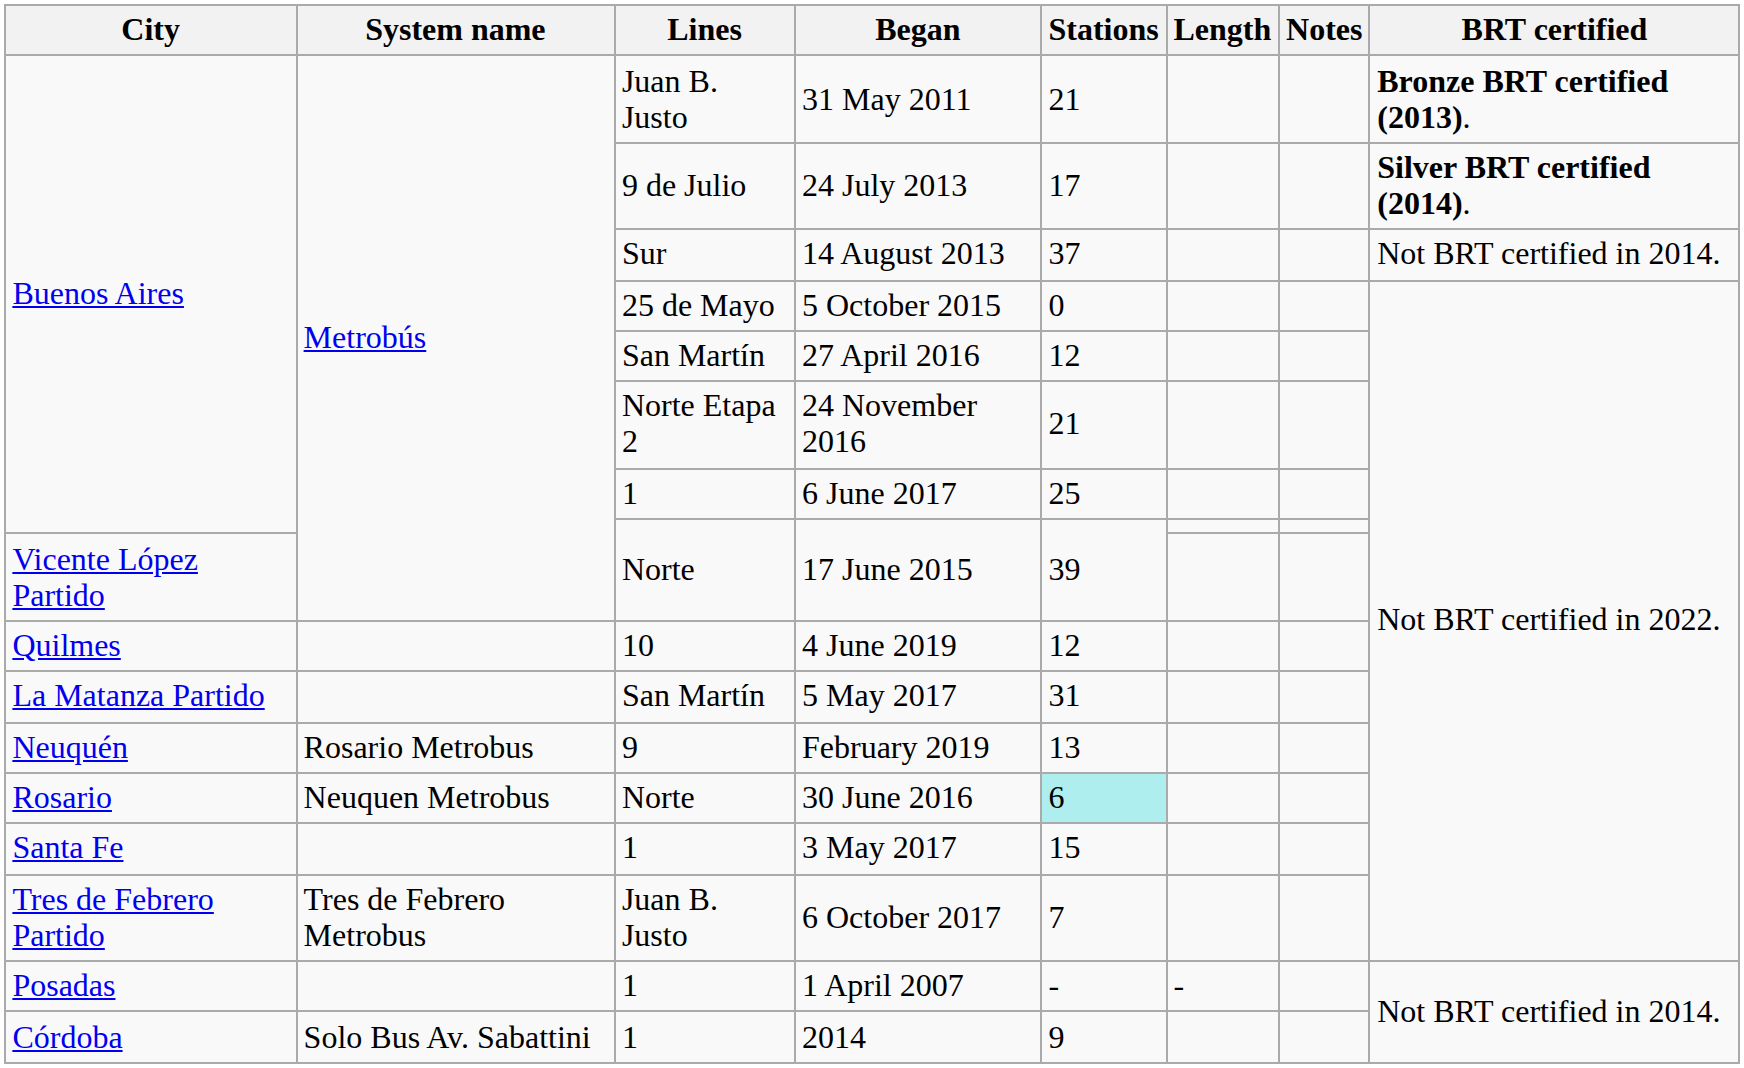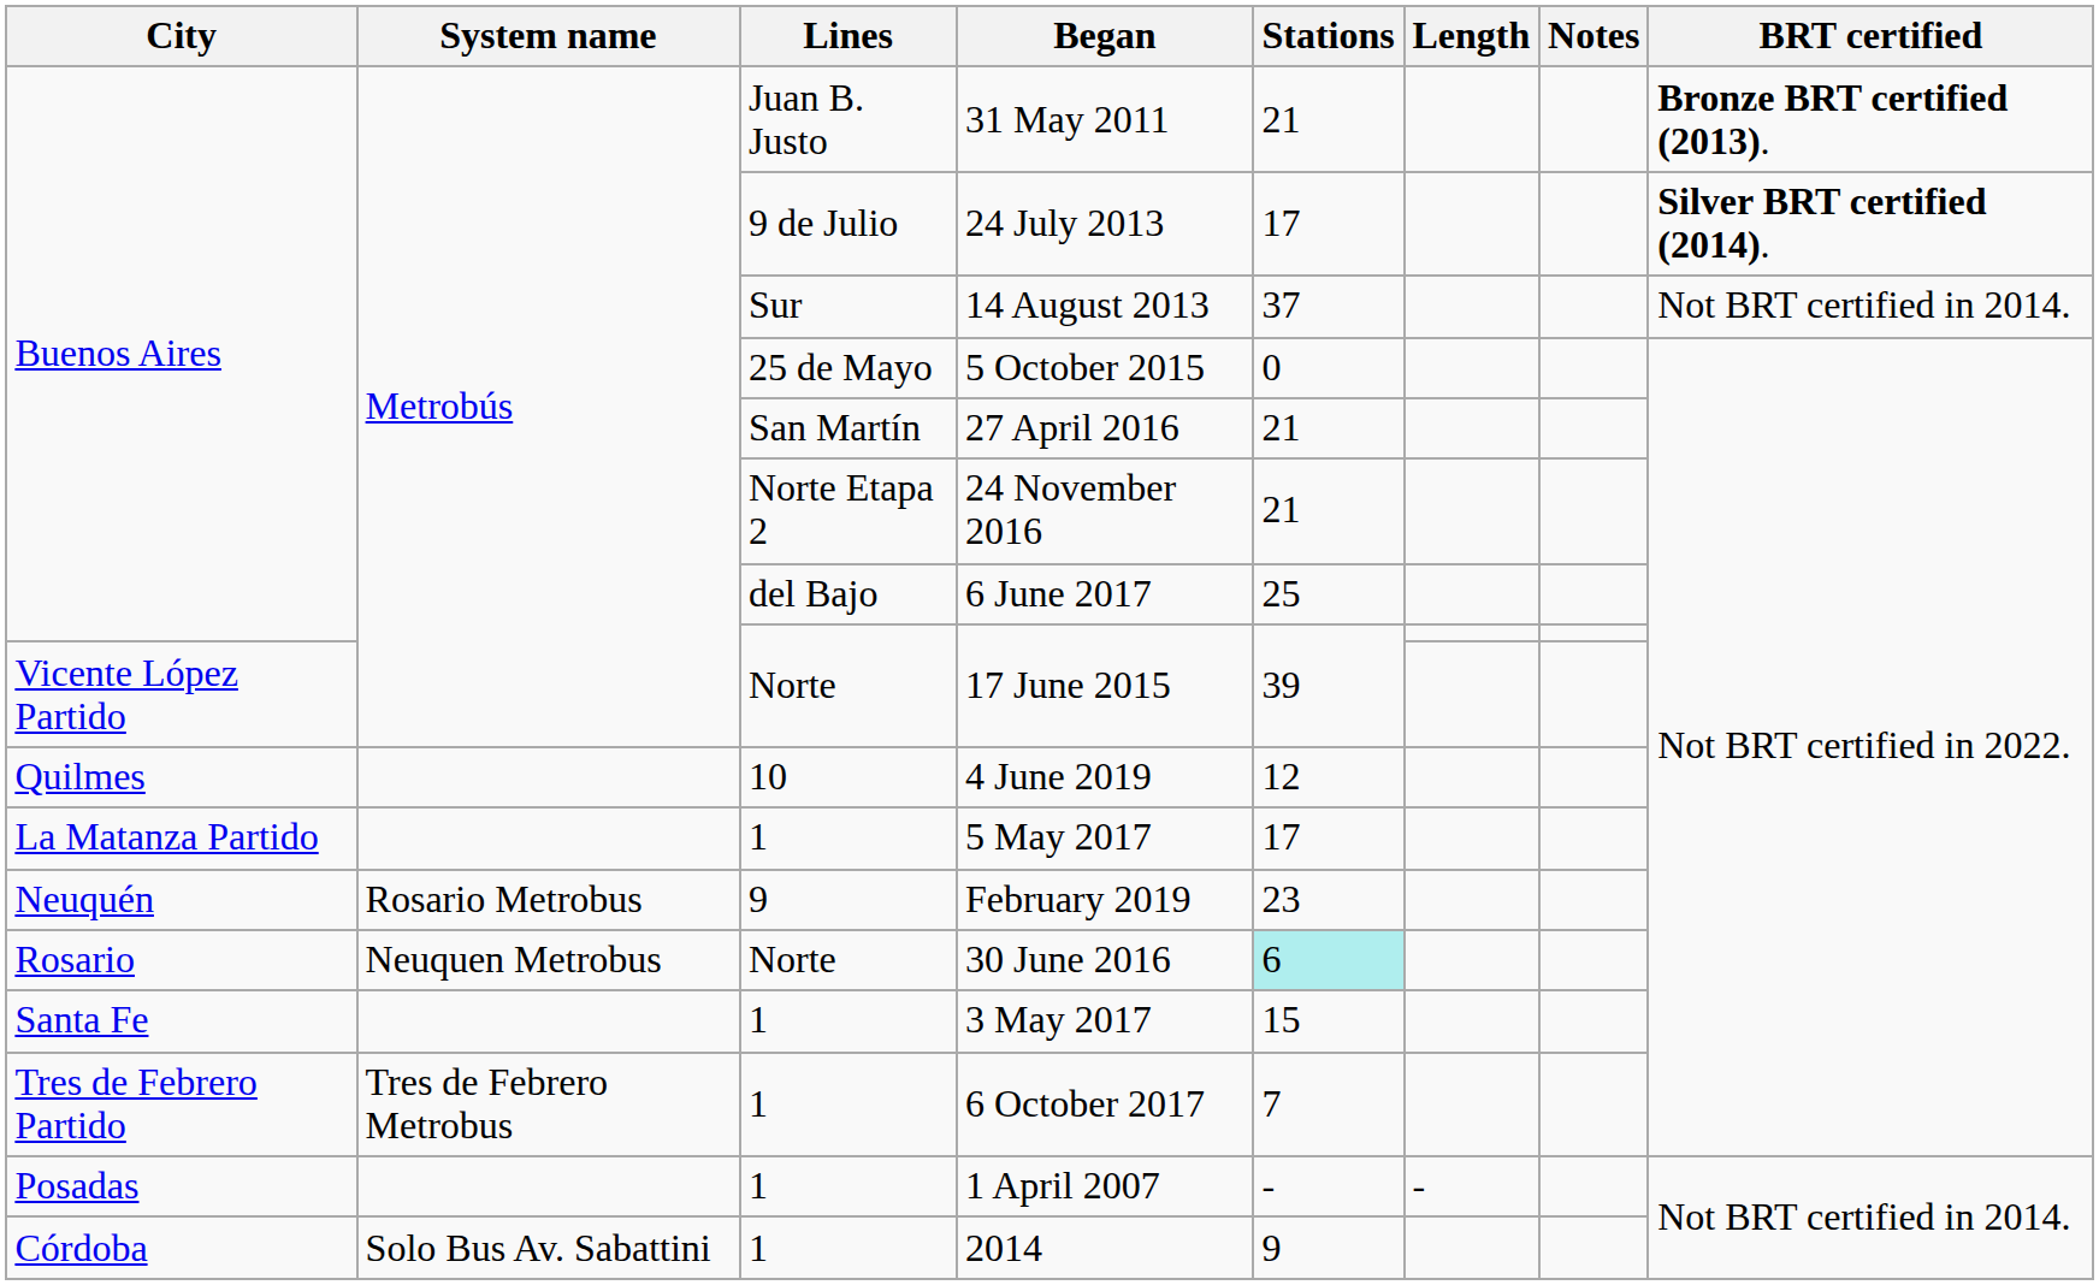27 April 2016 | Stations: 12 -> 21
6 June 2017 | Lines: 1 -> del Bajo
5 May 2017 | Lines: San Martín -> 1
5 May 2017 | Stations: 31 -> 17
February 2019 | Stations: 13 -> 23
6 October 2017 | Lines: Juan B. Justo -> 1
